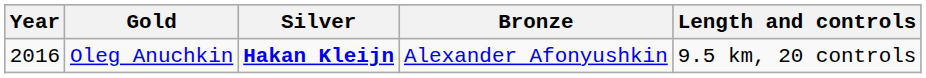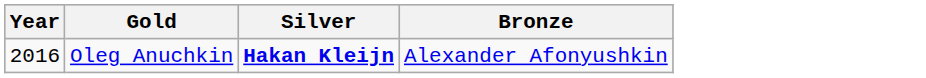- column: Length and controls | 9.5 km, 20 controls
